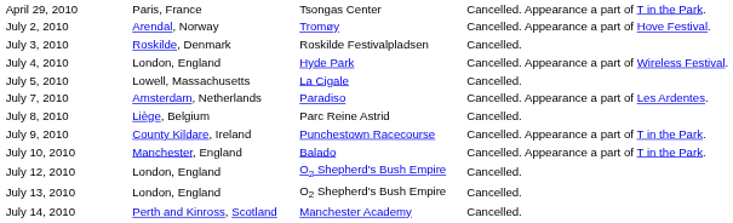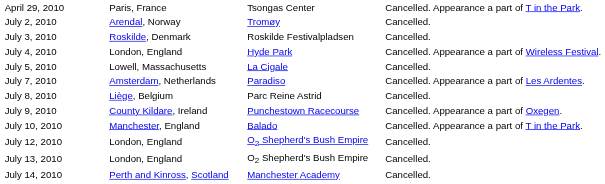July 2, 2010 | column 4: Cancelled. Appearance a part of Hove Festival. -> Cancelled.
July 9, 2010 | column 4: Cancelled. Appearance a part of T in the Park. -> Cancelled. Appearance a part of Oxegen.
